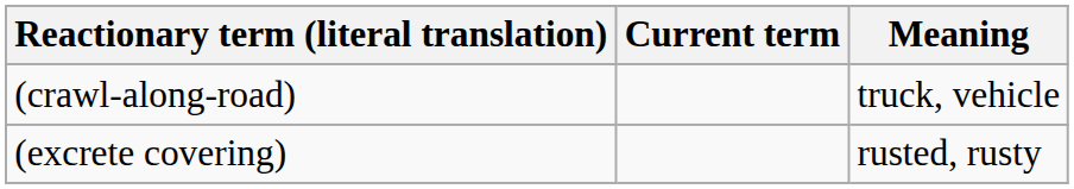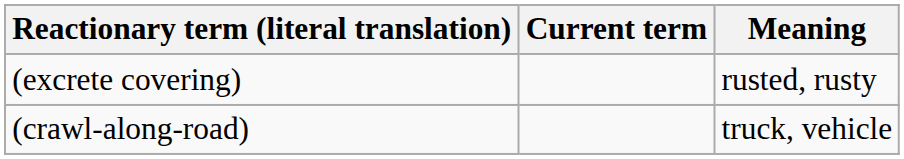rows swapped: (excrete covering) <-> (crawl-along-road)
